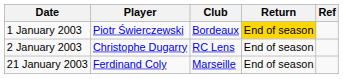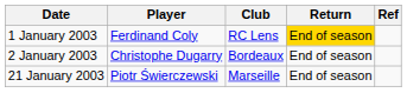1 January 2003 | Player: Piotr Świerczewski -> Ferdinand Coly
1 January 2003 | Club: Bordeaux -> RC Lens
2 January 2003 | Club: RC Lens -> Bordeaux
21 January 2003 | Player: Ferdinand Coly -> Piotr Świerczewski
